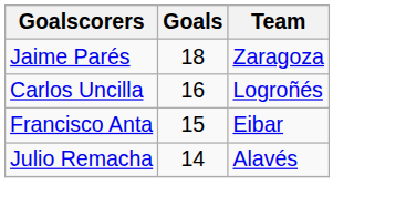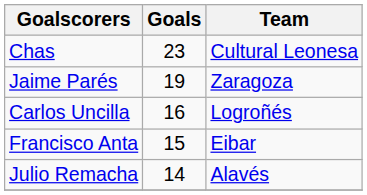+ row: Chas | 23 | Cultural Leonesa
Jaime Parés | Goals: 18 -> 19
